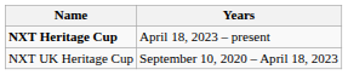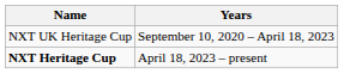rows swapped: NXT UK Heritage Cup <-> NXT Heritage Cup
